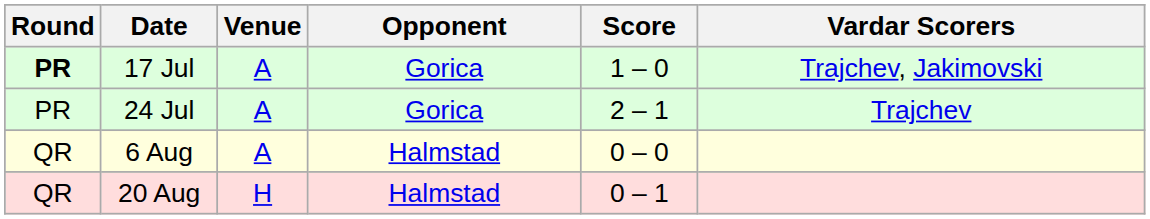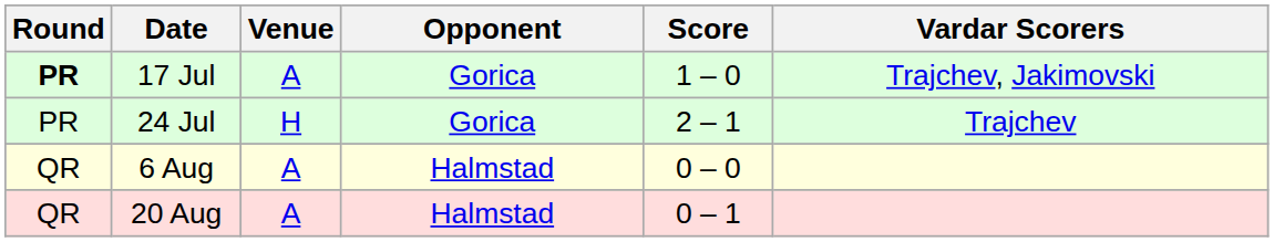24 Jul | Venue: A -> H
20 Aug | Venue: H -> A
